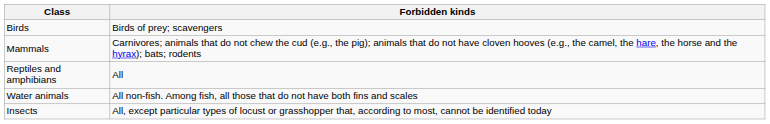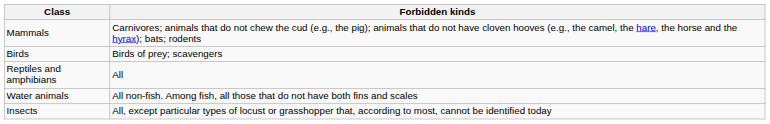rows swapped: Mammals <-> Birds
